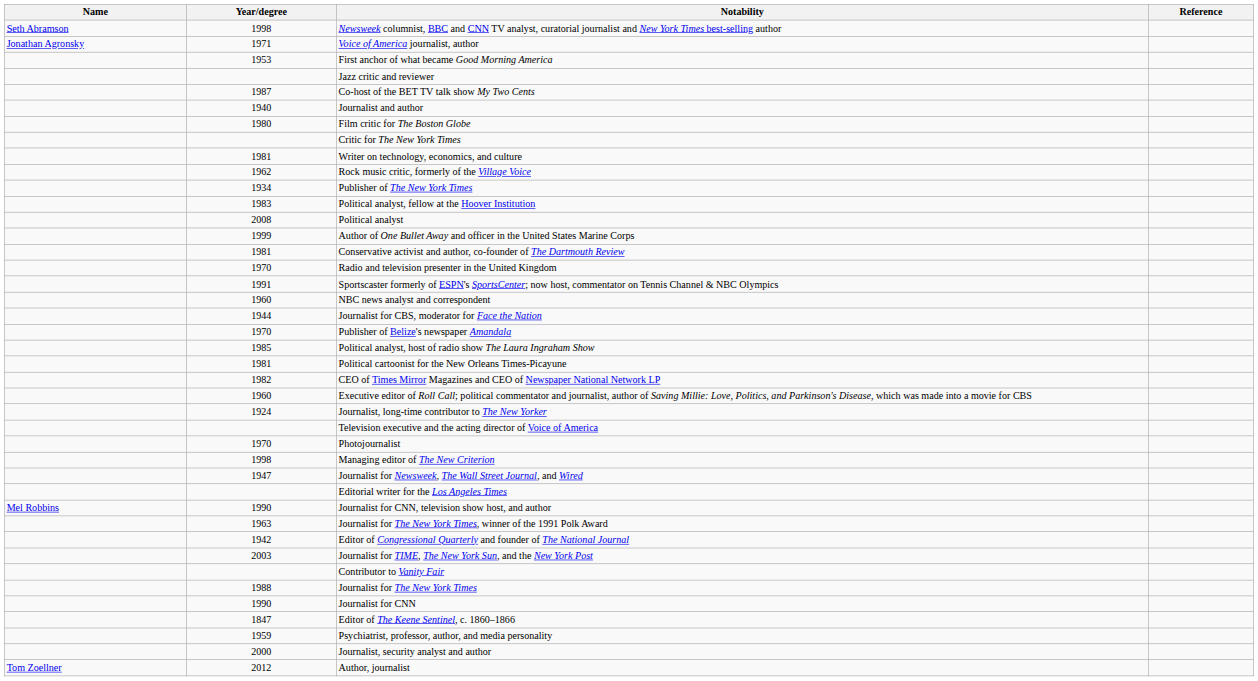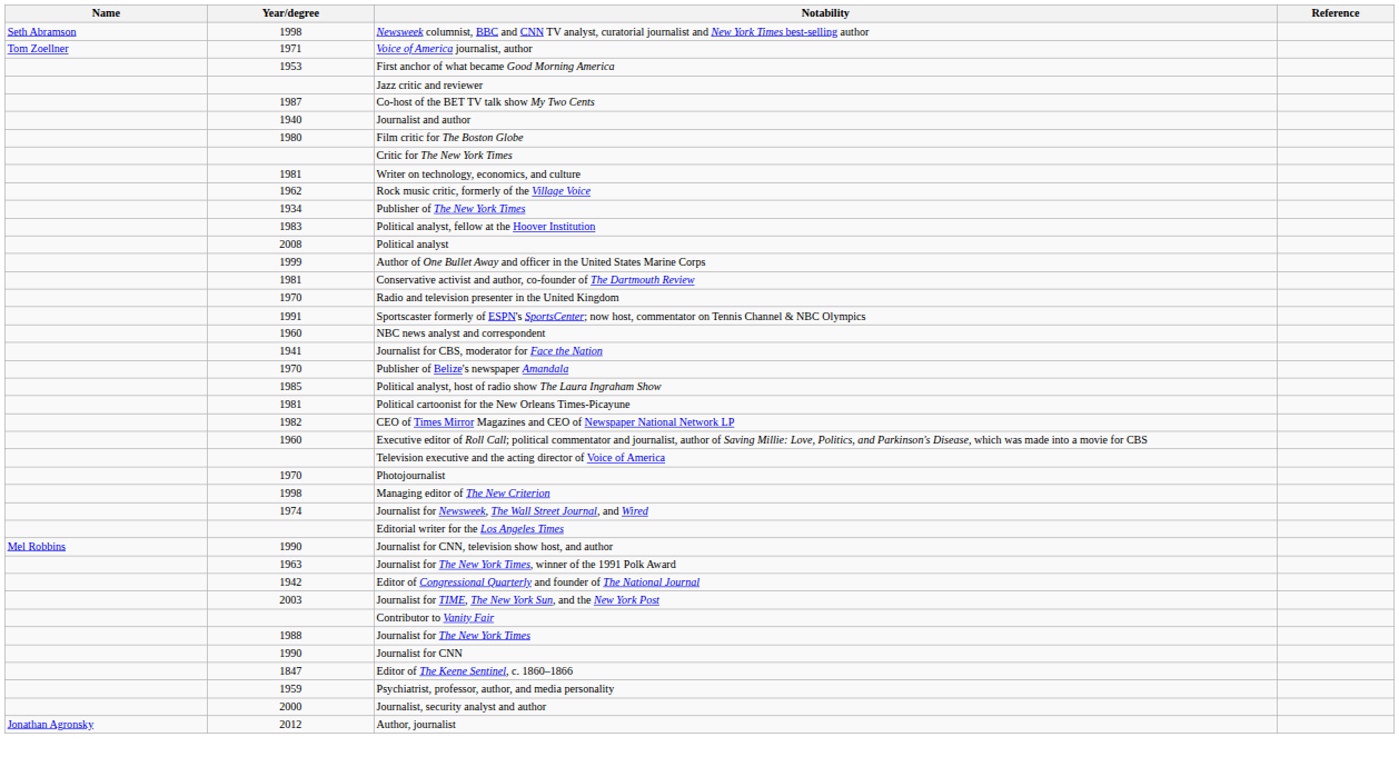Voice of America journalist, author | Name: Jonathan Agronsky -> Tom Zoellner
Journalist for CBS, moderator for Face the Nation | Year/degree: 1944 -> 1941
- row: 1924 | Journalist, long-time contributor to The New Yorker
Journalist for Newsweek, The Wall Street Journal, and Wired | Year/degree: 1947 -> 1974
Author, journalist | Name: Tom Zoellner -> Jonathan Agronsky
